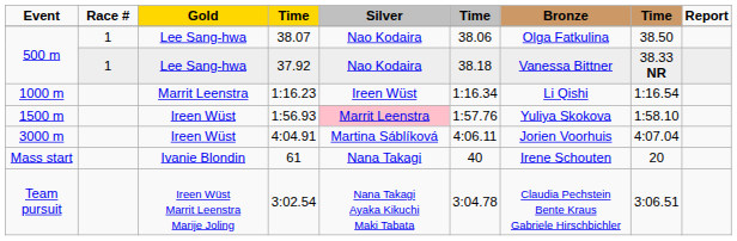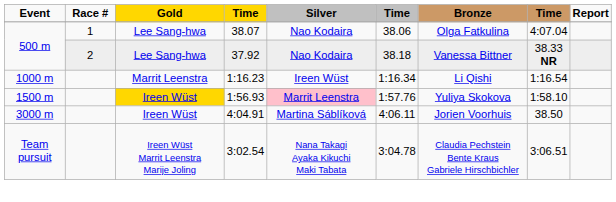38.07 | column 8: 38.50 -> 4:07.04
37.92 | Race #: 1 -> 2
1:56.93 | Gold: no background -> gold background
4:04.91 | column 8: 4:07.04 -> 38.50
- row: Mass start | Ivanie Blondin | 61 | Nana Takagi | 40 | Irene Schouten | 20
